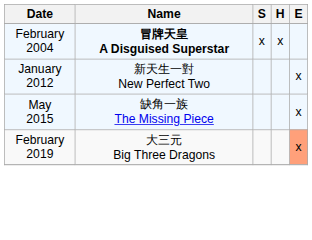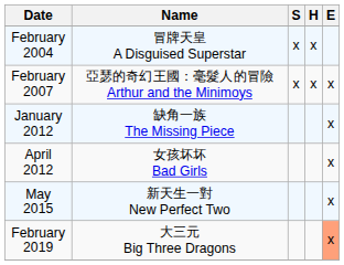February 2004 | Name: bold -> normal
+ row: February 2007 | 亞瑟的奇幻王國：毫髮人的冒險 Arthur and the Minimoys | x | x | x
January 2012 | Name: 新天生一對 New Perfect Two -> 缺角一族 The Missing Piece
+ row: April 2012 | 女孩坏坏 Bad Girls | x
May 2015 | Name: 缺角一族 The Missing Piece -> 新天生一對 New Perfect Two
